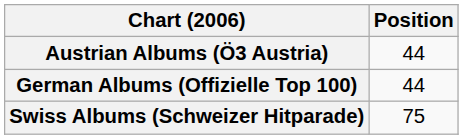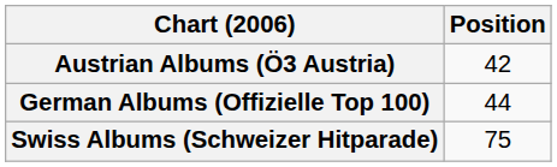Austrian Albums (Ö3 Austria) | Position: 44 -> 42
